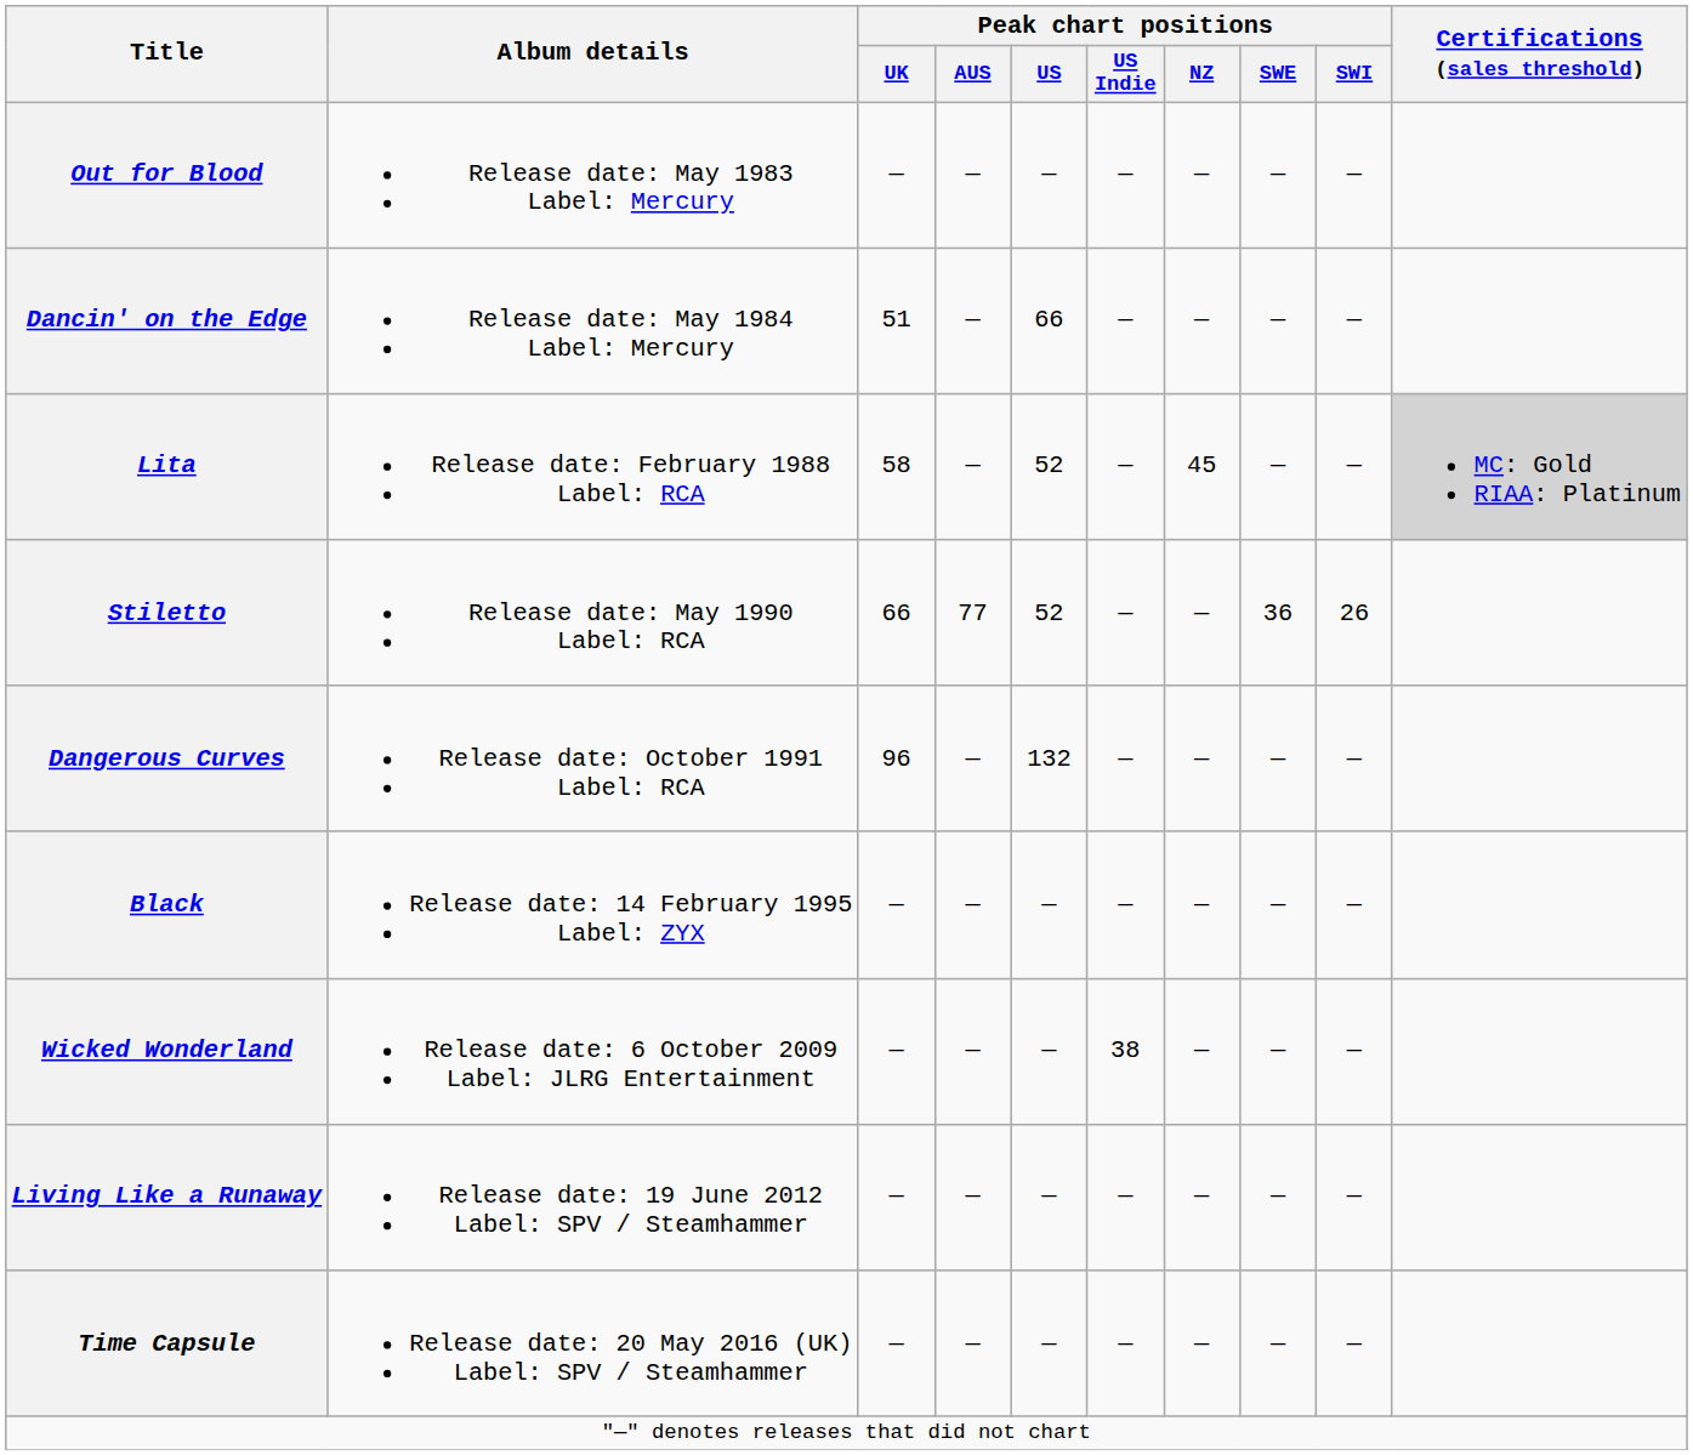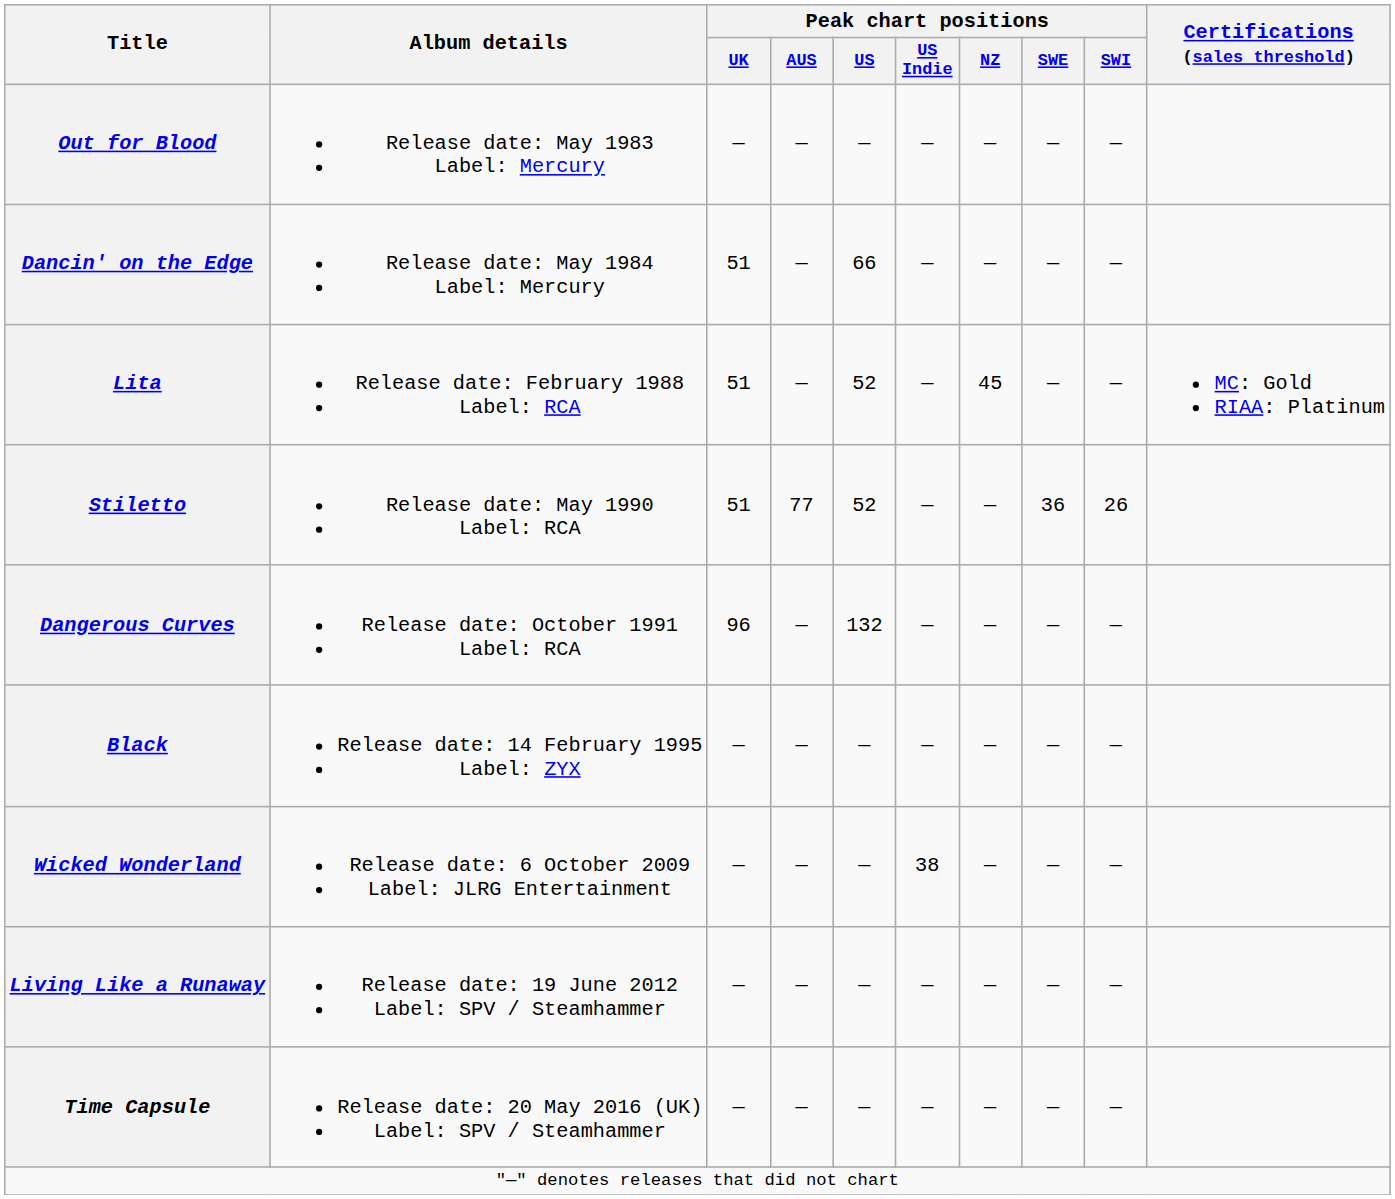Lita | Peak chart positions / UK: 58 -> 51
Lita | Certifications (sales threshold): lightgrey background -> no background
Stiletto | Peak chart positions / UK: 66 -> 51
